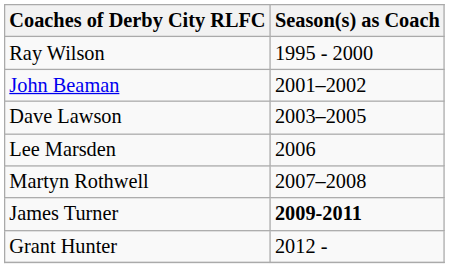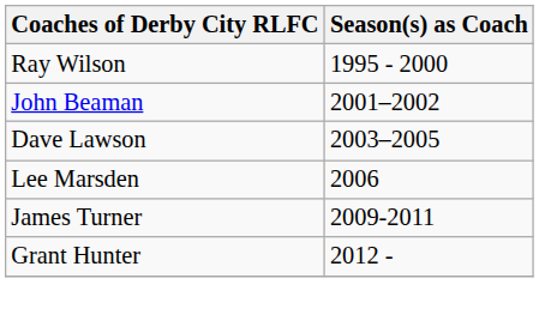- row: Martyn Rothwell | 2007–2008
James Turner | Season(s) as Coach: bold -> normal
